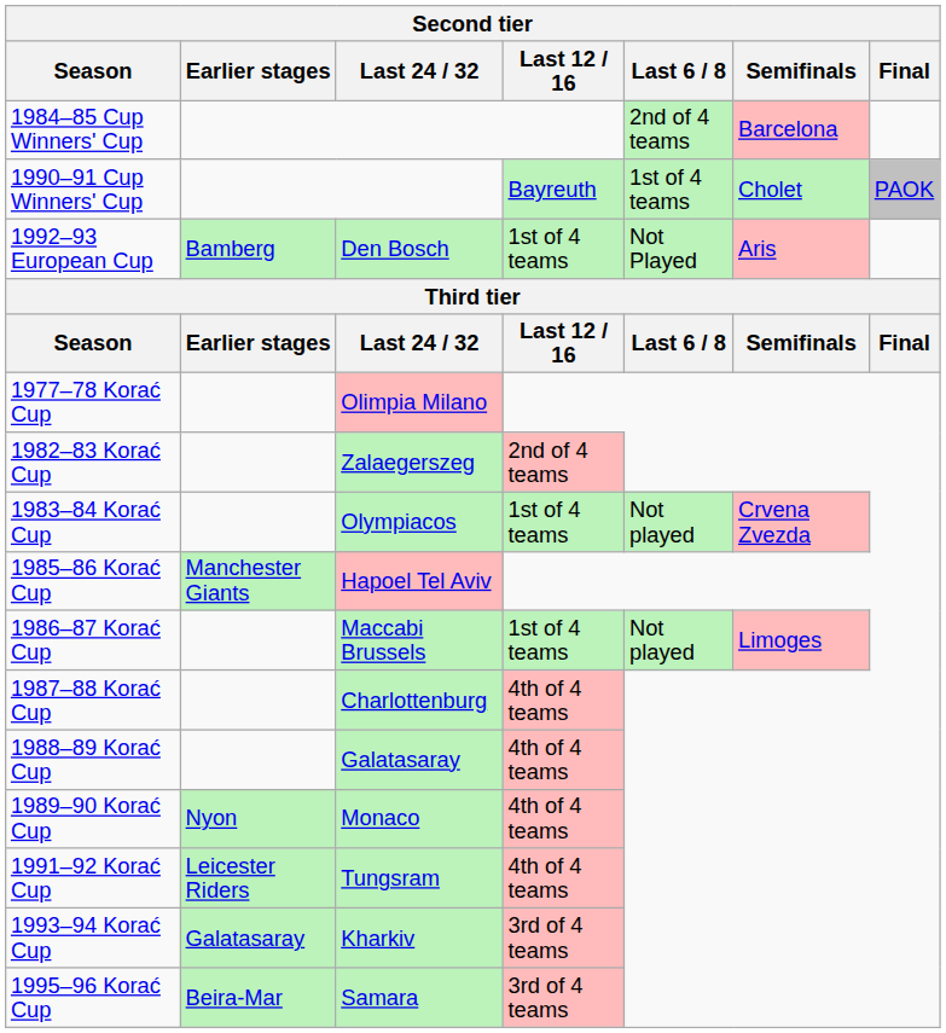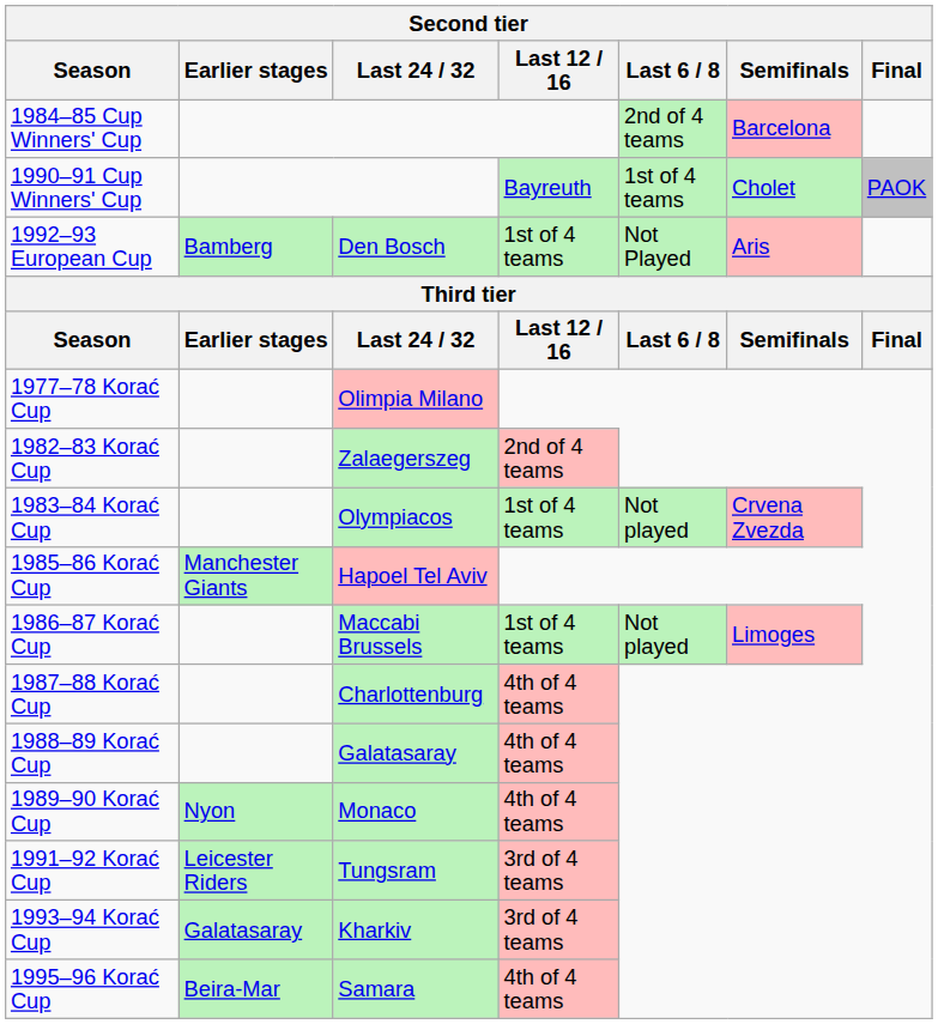1991–92 Korać Cup | Last 12 / 16: 4th of 4 teams -> 3rd of 4 teams
1995–96 Korać Cup | Last 12 / 16: 3rd of 4 teams -> 4th of 4 teams
